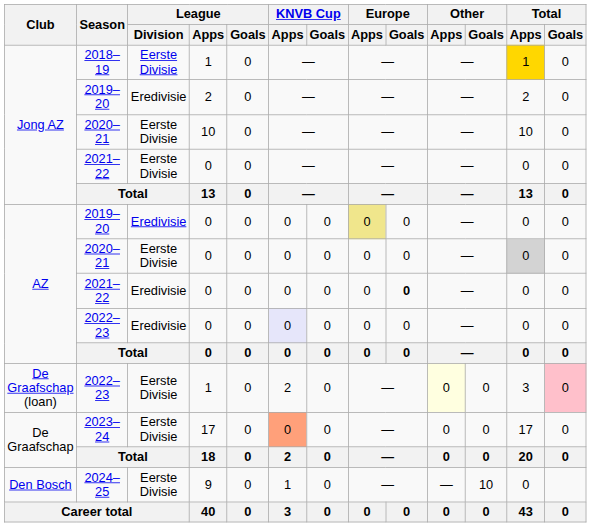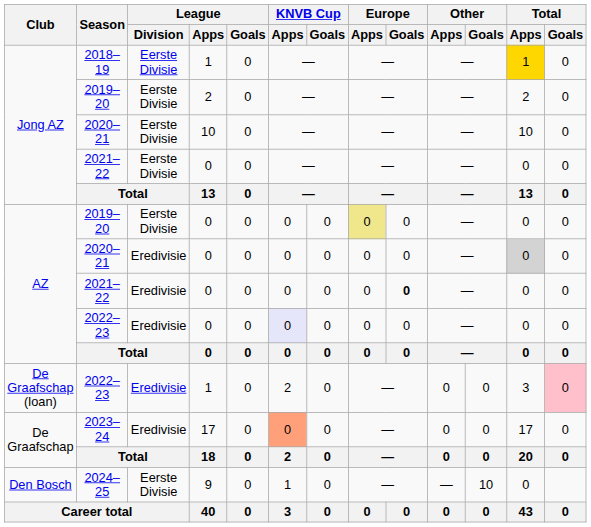Jong AZ / 2019–20 | League / Division: Eredivisie -> Eerste Divisie
AZ / 2019–20 | League / Division: Eredivisie -> Eerste Divisie
AZ / 2020–21 | League / Division: Eerste Divisie -> Eredivisie
De Graafschap (loan) / 2022–23 | League / Division: Eerste Divisie -> Eredivisie
De Graafschap (loan) / 2022–23 | Other / Apps: lightyellow background -> no background
2023–24 | League / Division: Eerste Divisie -> Eredivisie
